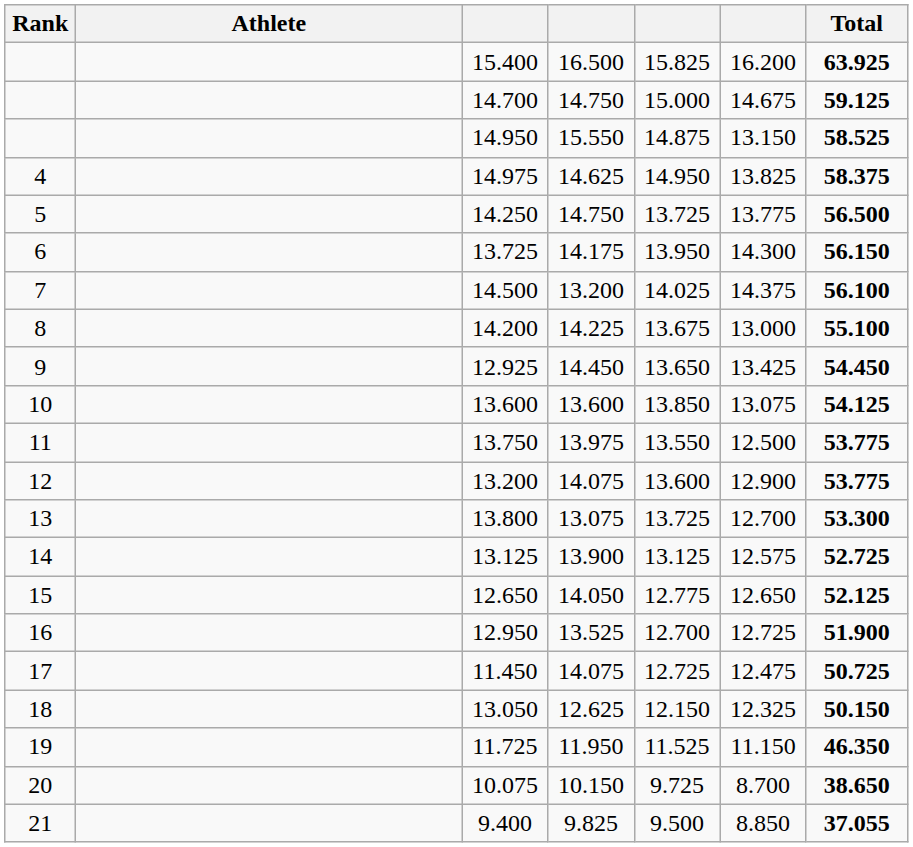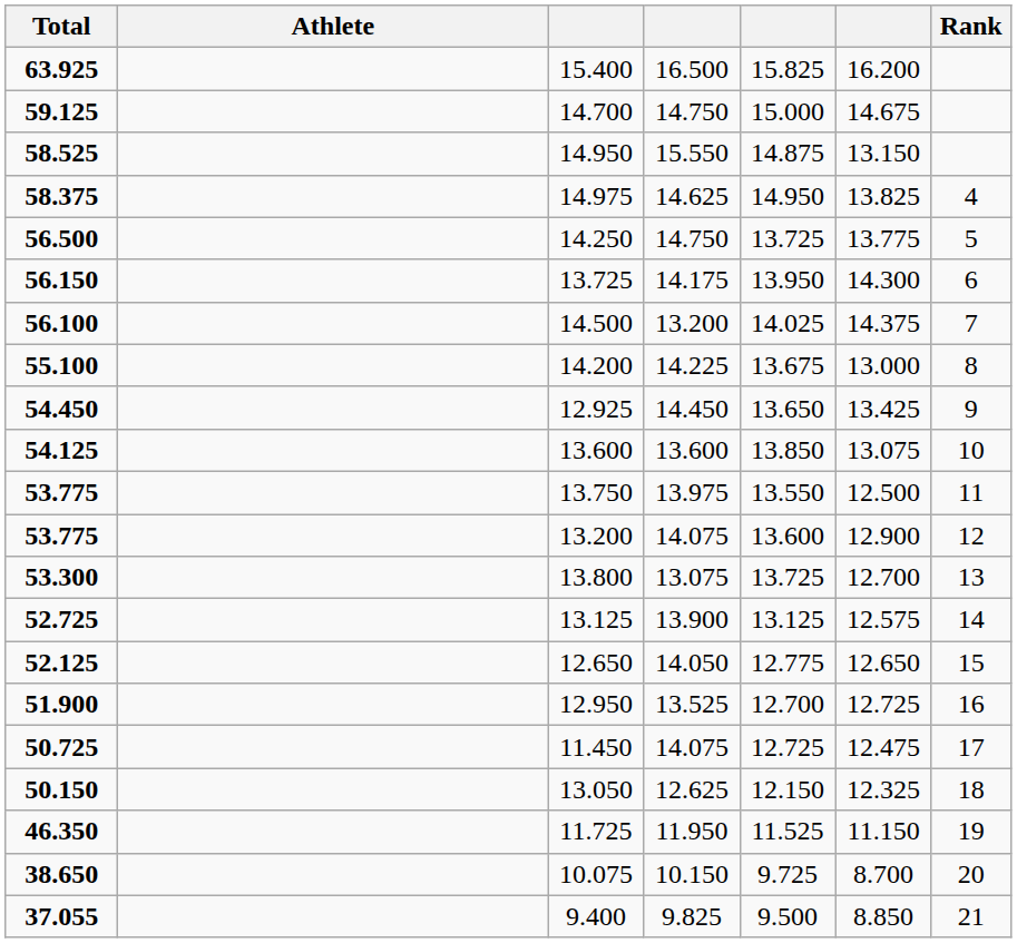columns swapped: Rank <-> Total
